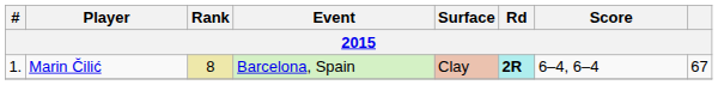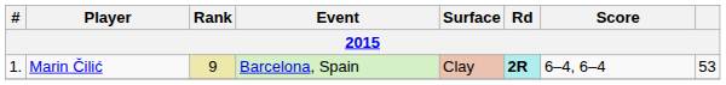Marin Čilić | Rank: 8 -> 9
Marin Čilić | column 8: 67 -> 53
